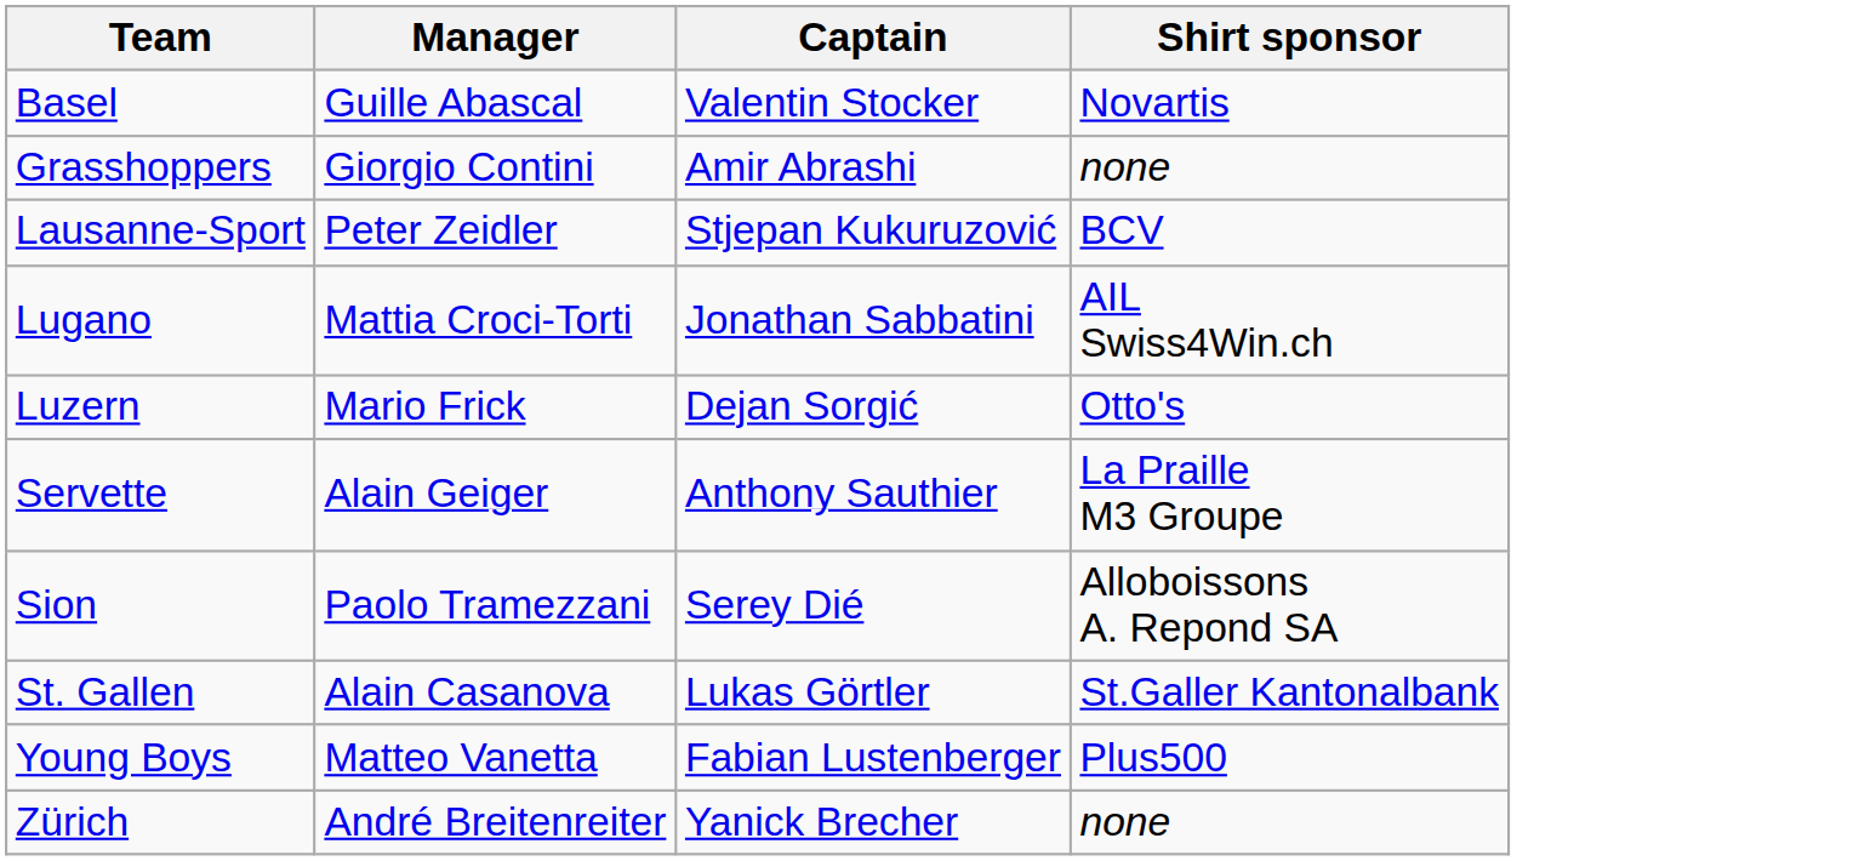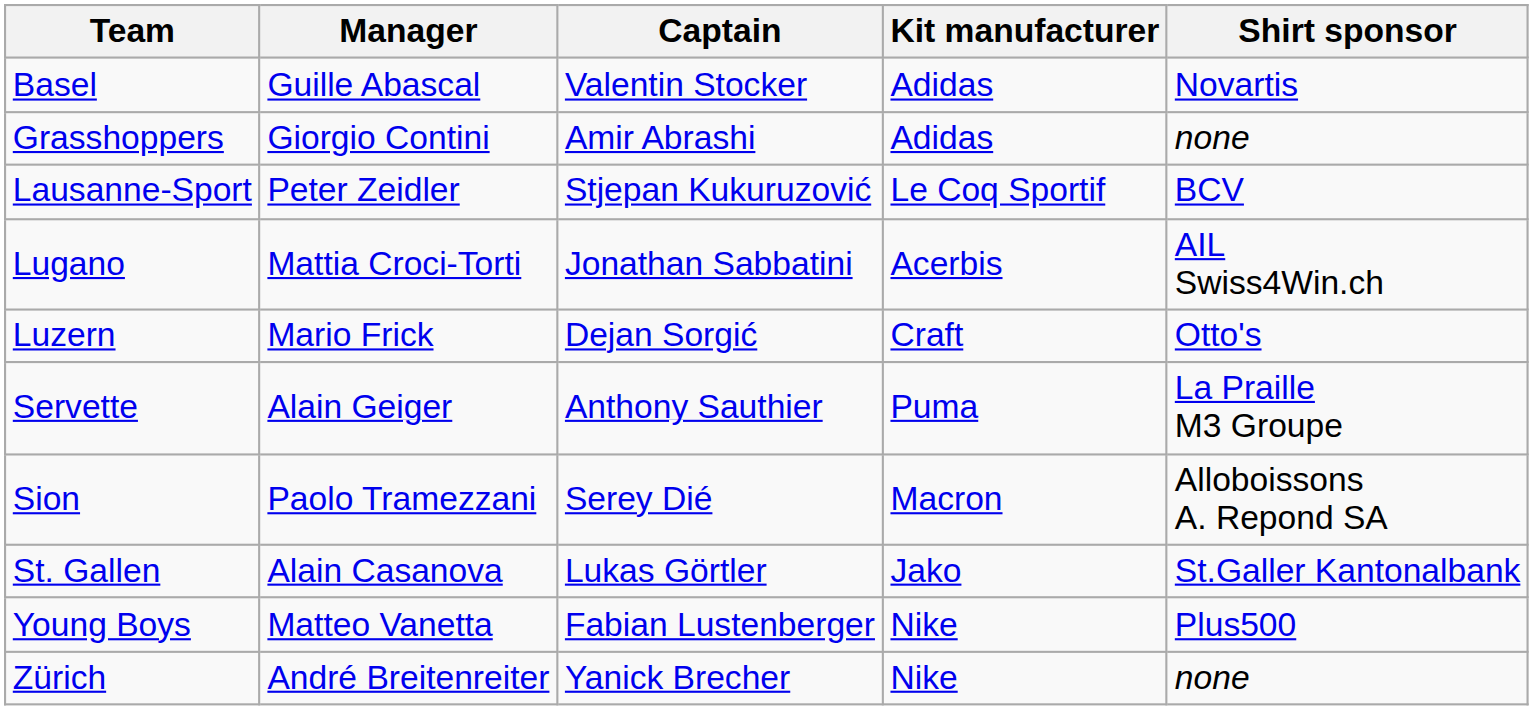+ column: Kit manufacturer | Adidas | Adidas | Le Coq Sportif | Acerbis | Craft | Puma | Macron | Jako | Nike | Nike
